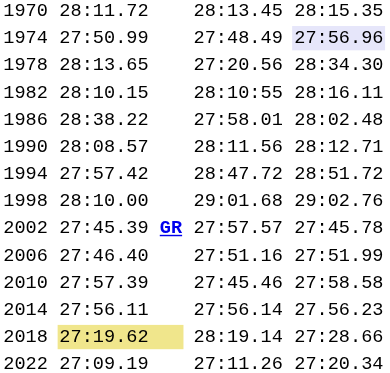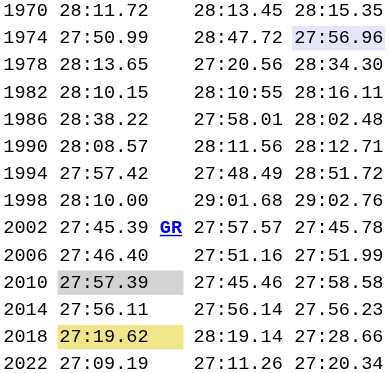1974 | column 5: 27:48.49 -> 28:47.72
1994 | column 5: 28:47.72 -> 27:48.49
2010 | column 3: no background -> lightgrey background
